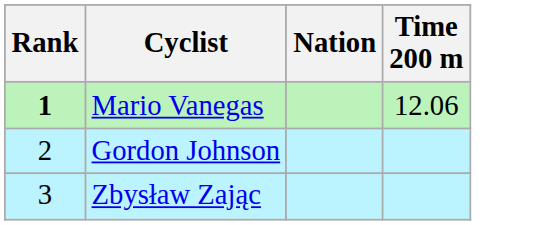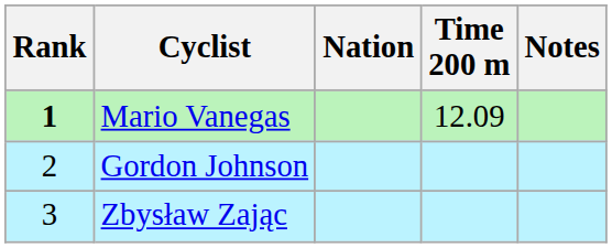+ column: Notes
Mario Vanegas | Time 200 m: 12.06 -> 12.09
